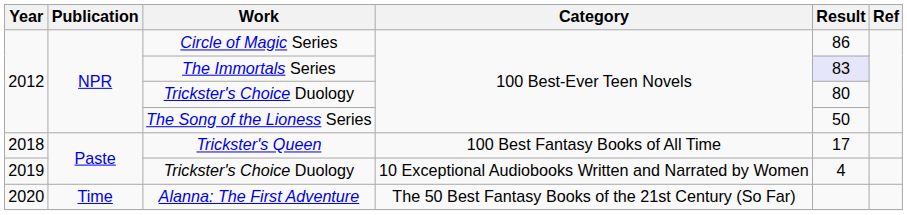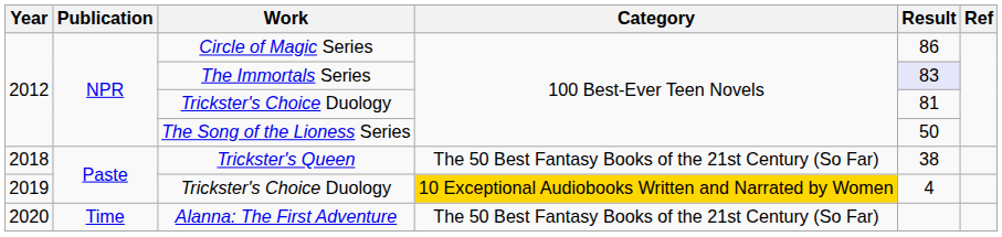2012 / Trickster's Choice Duology | Result: 80 -> 81
Trickster's Queen | Category: 100 Best Fantasy Books of All Time -> The 50 Best Fantasy Books of the 21st Century (So Far)
Trickster's Queen | Result: 17 -> 38
2019 / Trickster's Choice Duology | Category: no background -> gold background
